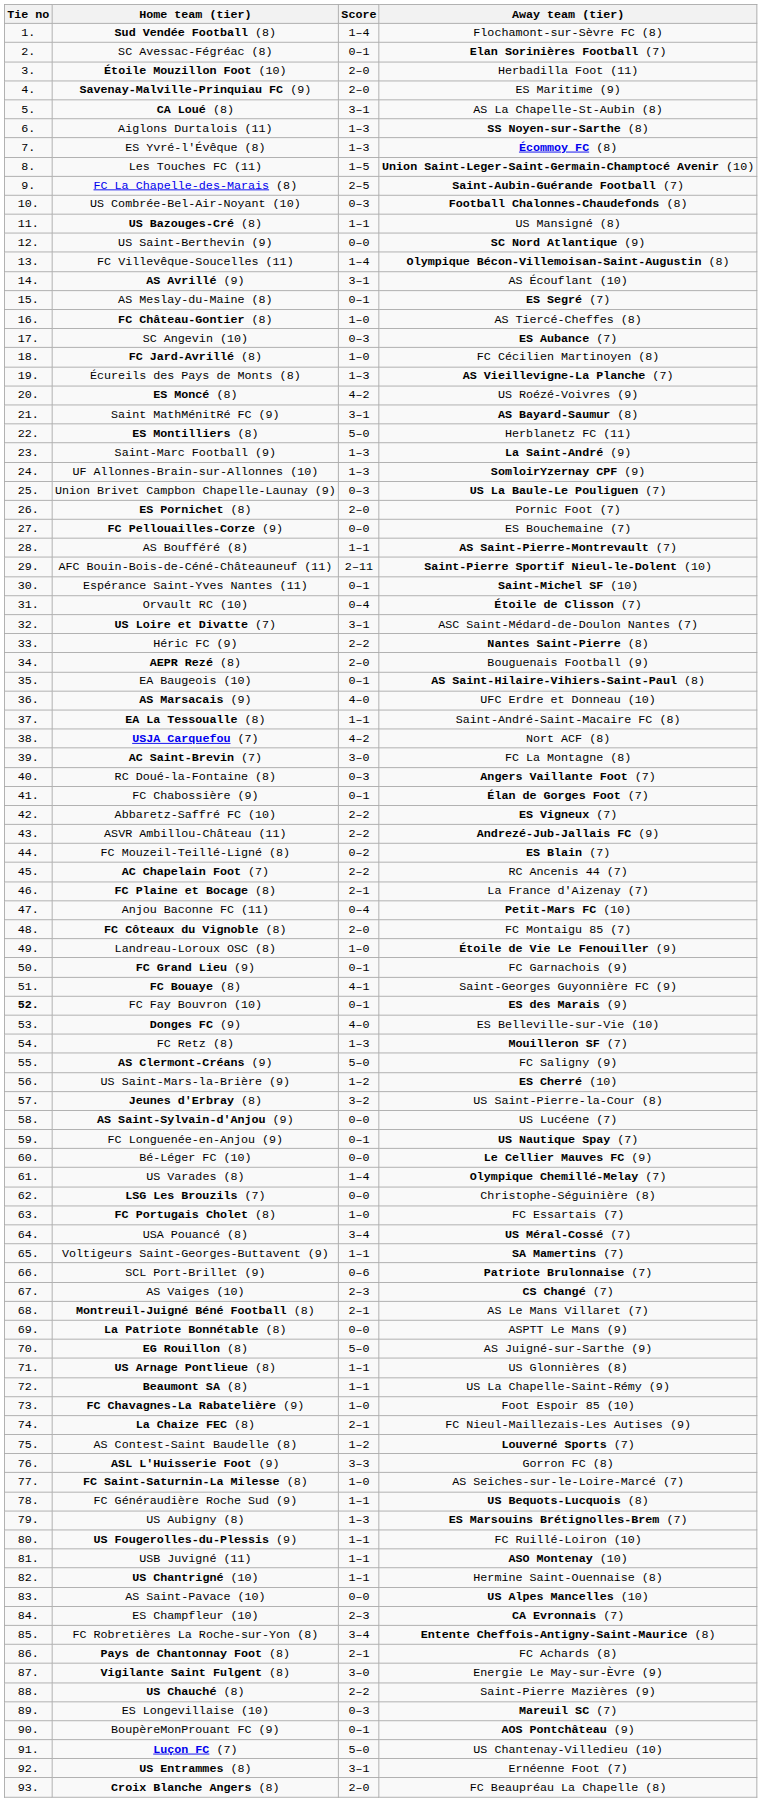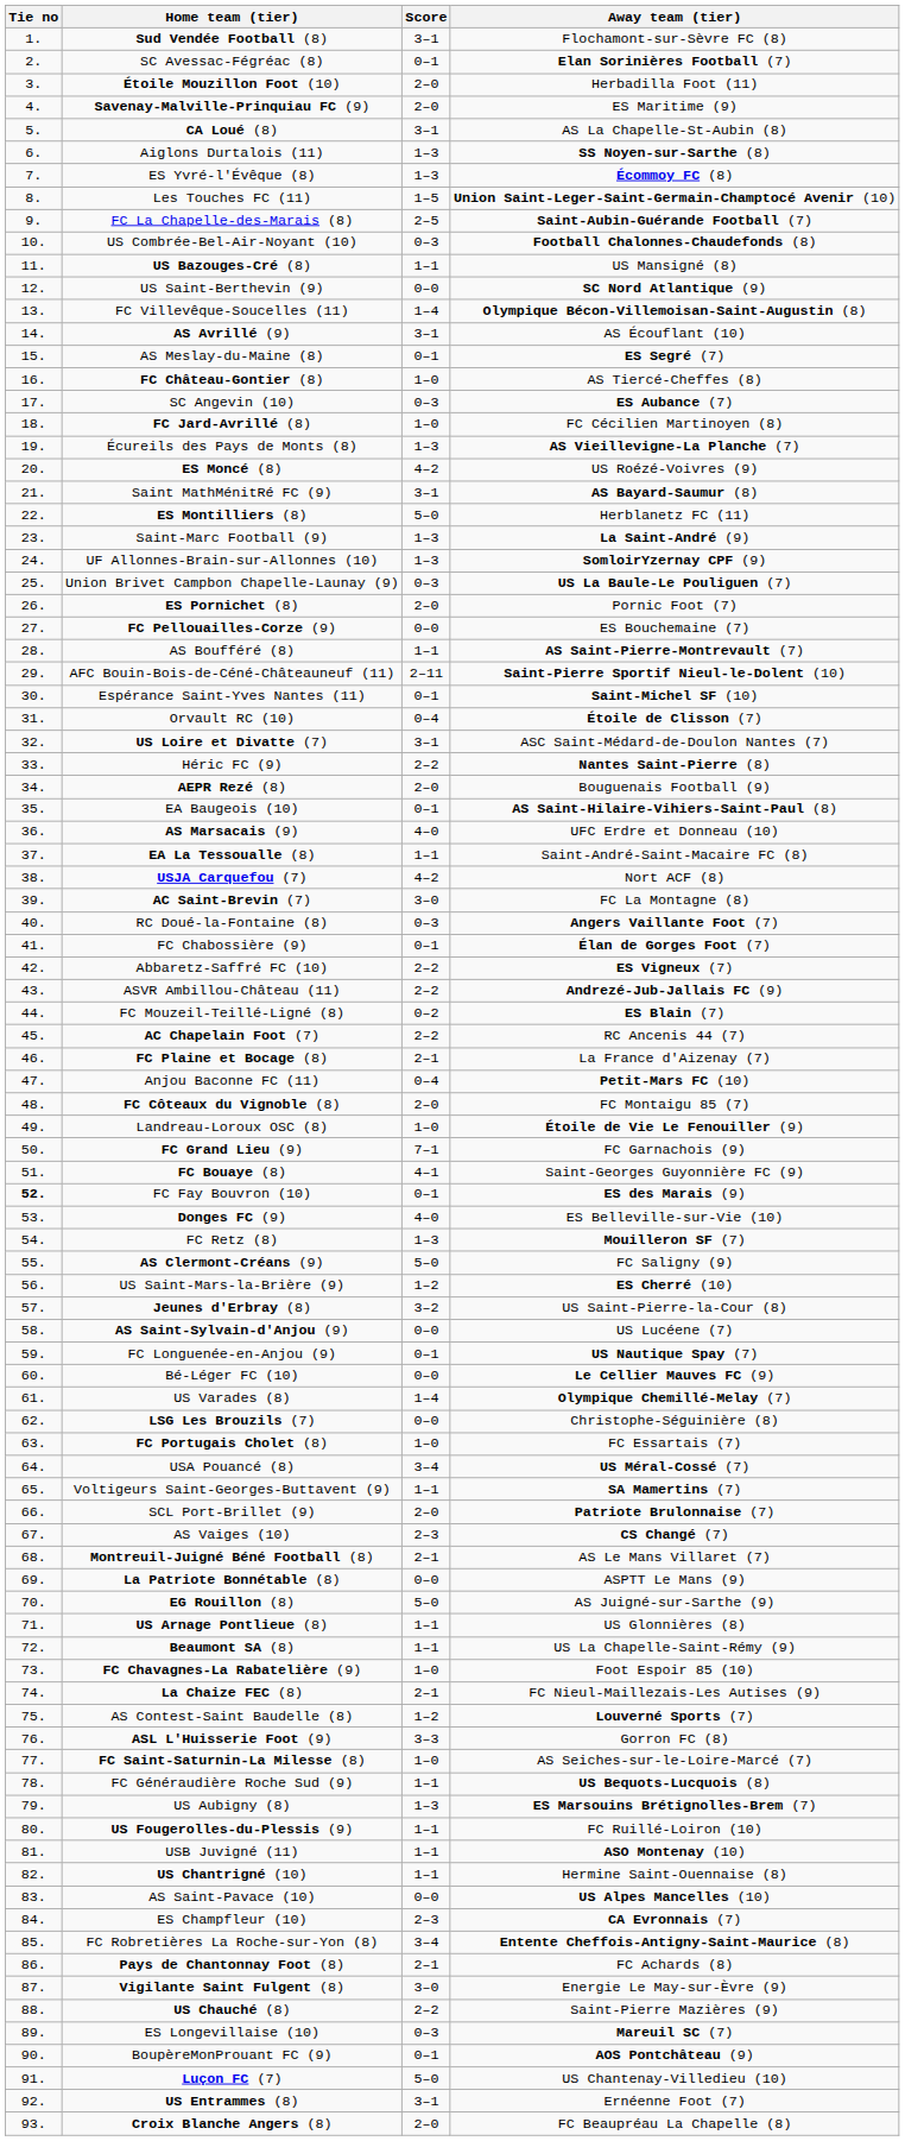Sud Vendée Football (8) | Score: 1–4 -> 3–1
FC Grand Lieu (9) | Score: 0–1 -> 7–1
SCL Port-Brillet (9) | Score: 0–6 -> 2–0
